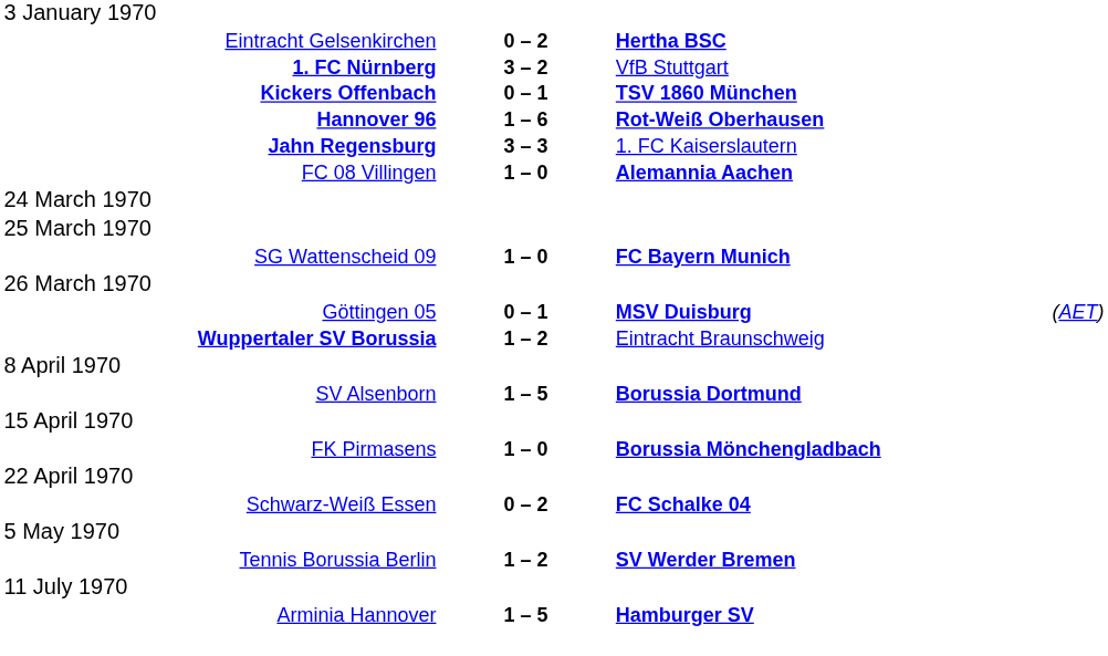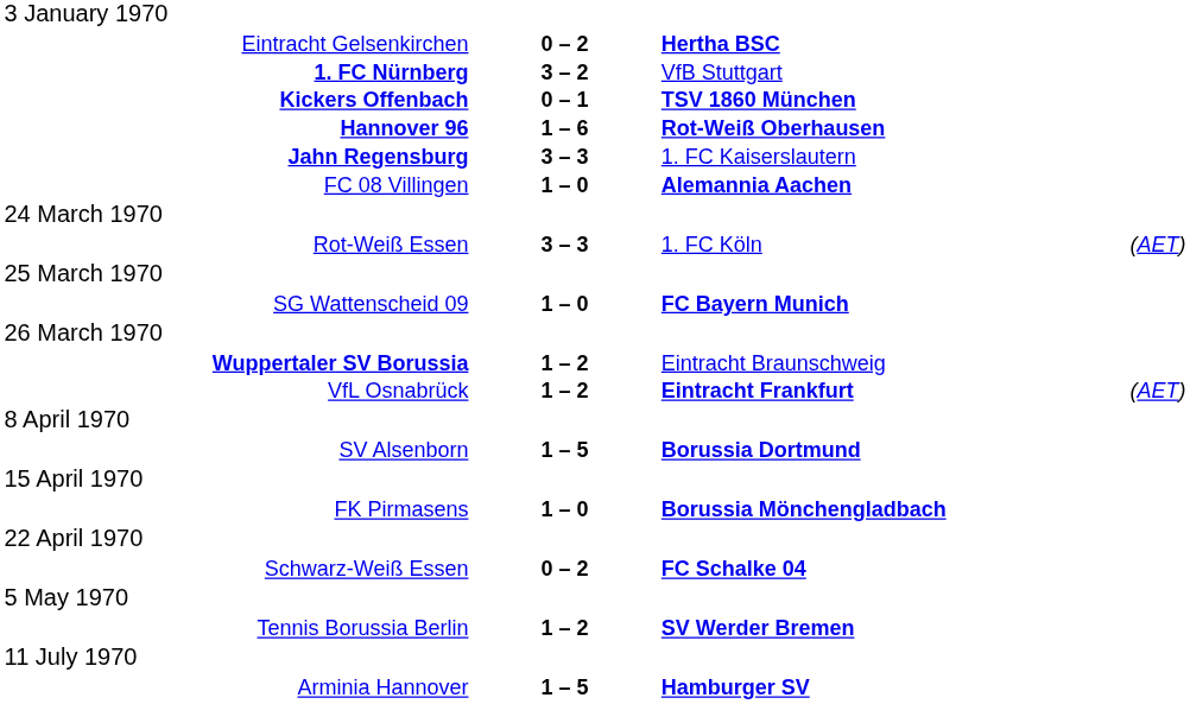+ row: Rot-Weiß Essen | 3 – 3 | 1. FC Köln | (AET)
- row: Göttingen 05 | 0 – 1 | MSV Duisburg | (AET)
+ row: VfL Osnabrück | 1 – 2 | Eintracht Frankfurt | (AET)
